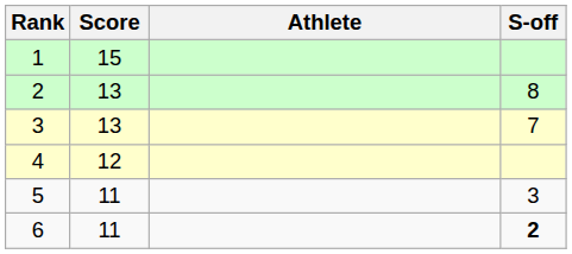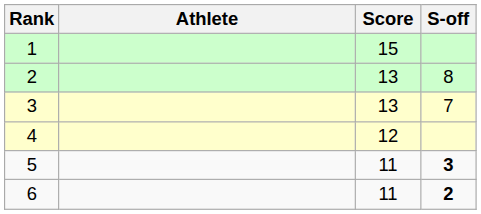columns swapped: Athlete <-> Score
5 | S-off: normal -> bold
